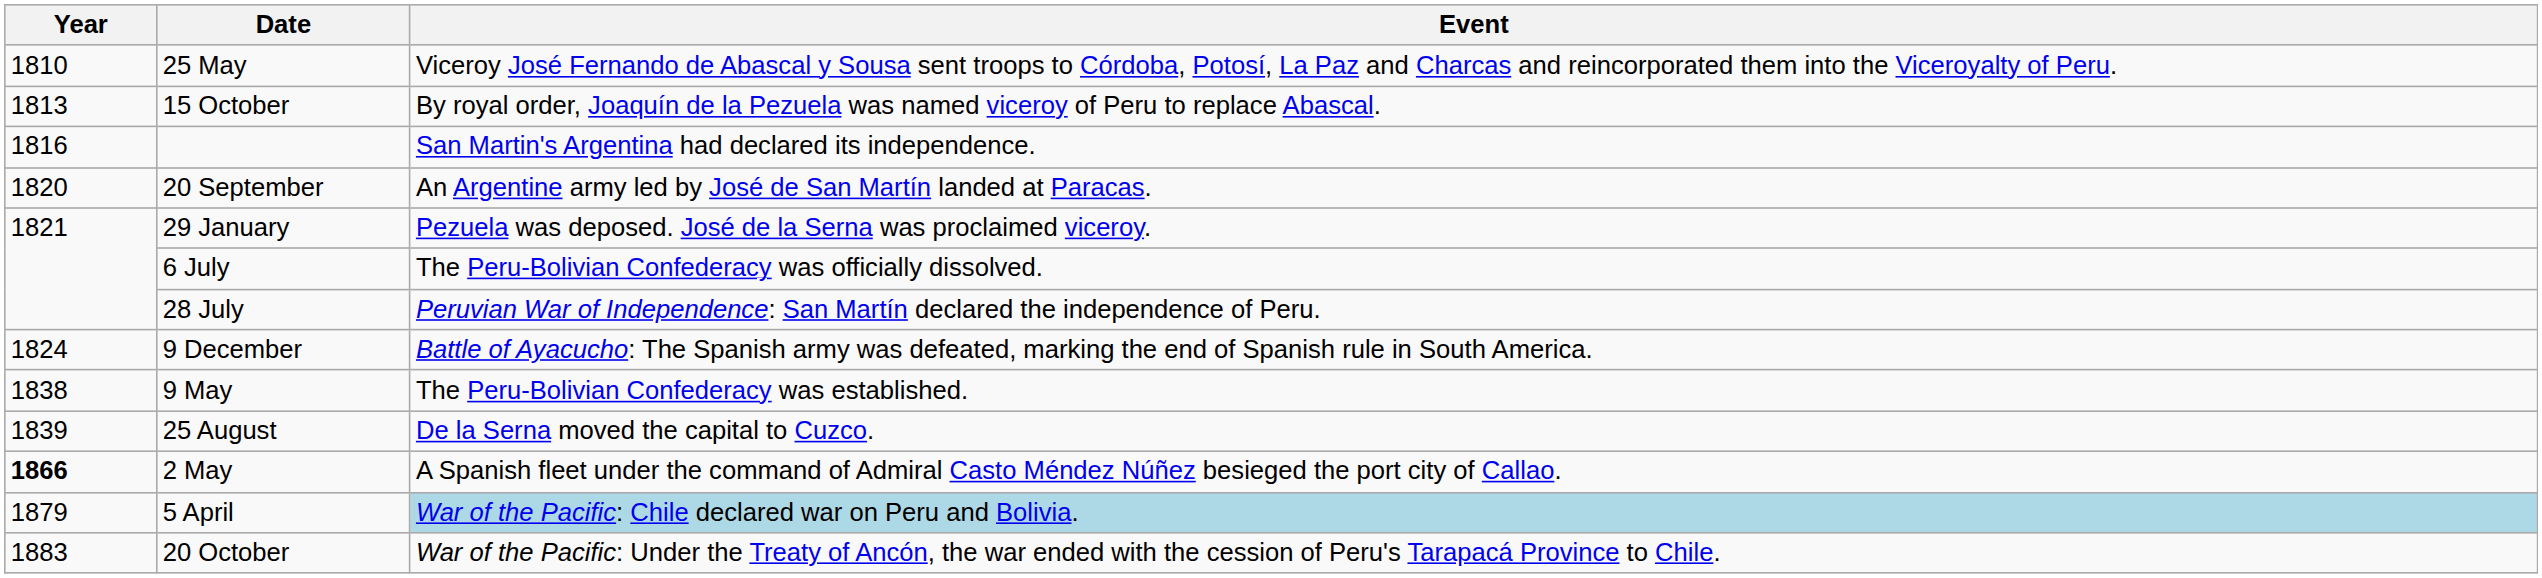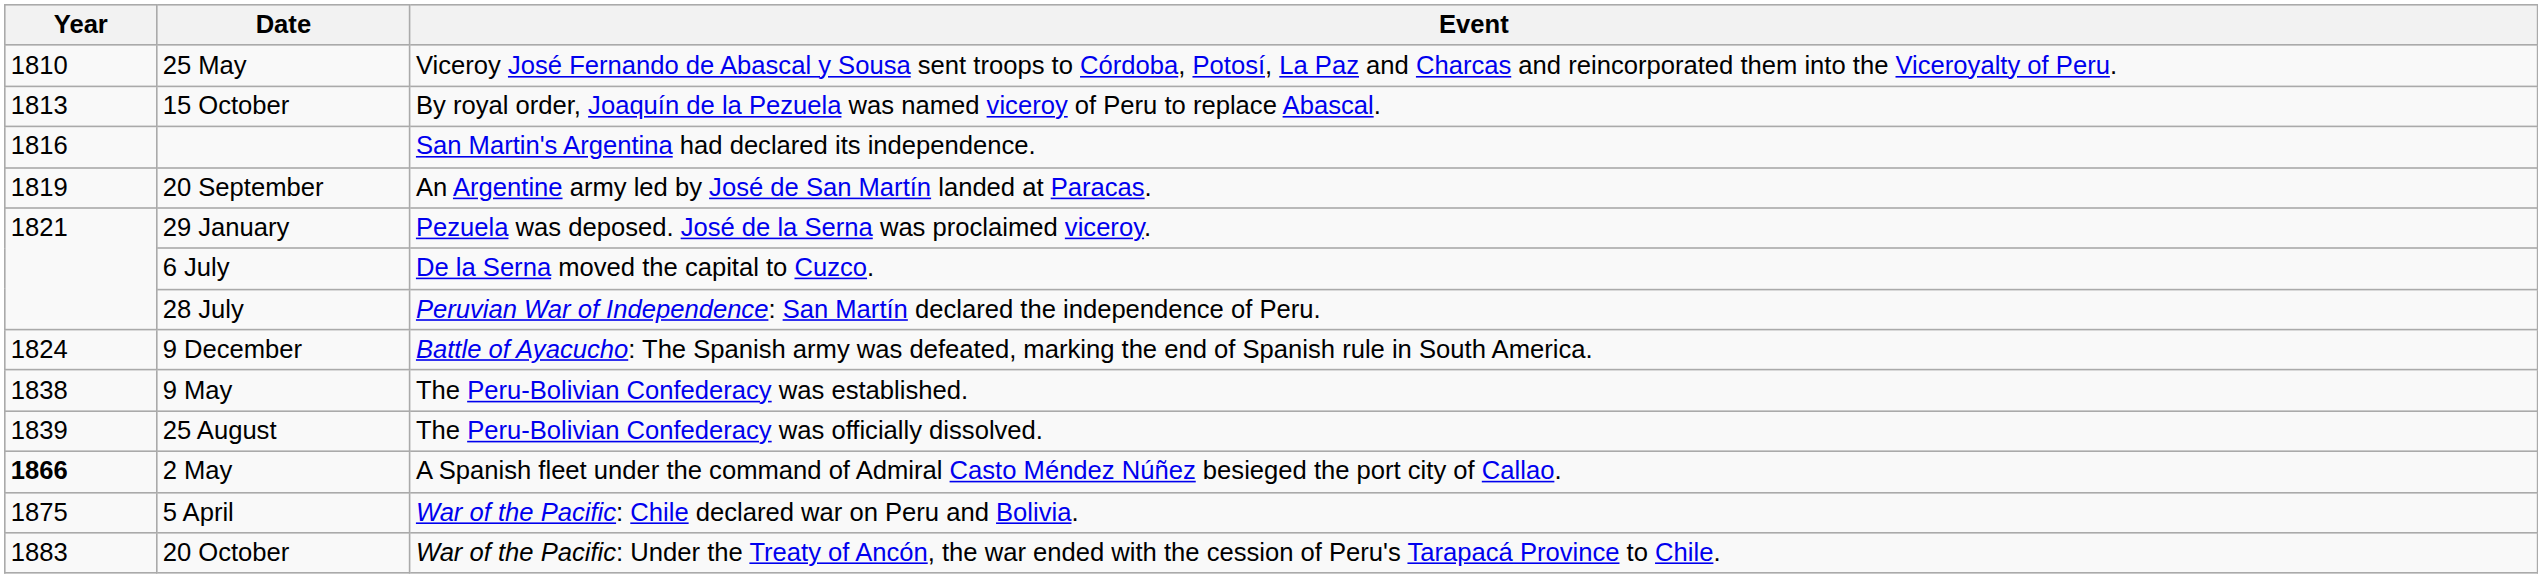20 September | Year: 1820 -> 1819
6 July | Event: The Peru-Bolivian Confederacy was officially dissolved. -> De la Serna moved the capital to Cuzco.
25 August | Event: De la Serna moved the capital to Cuzco. -> The Peru-Bolivian Confederacy was officially dissolved.
5 April | Year: 1879 -> 1875
5 April | Event: lightblue background -> no background
